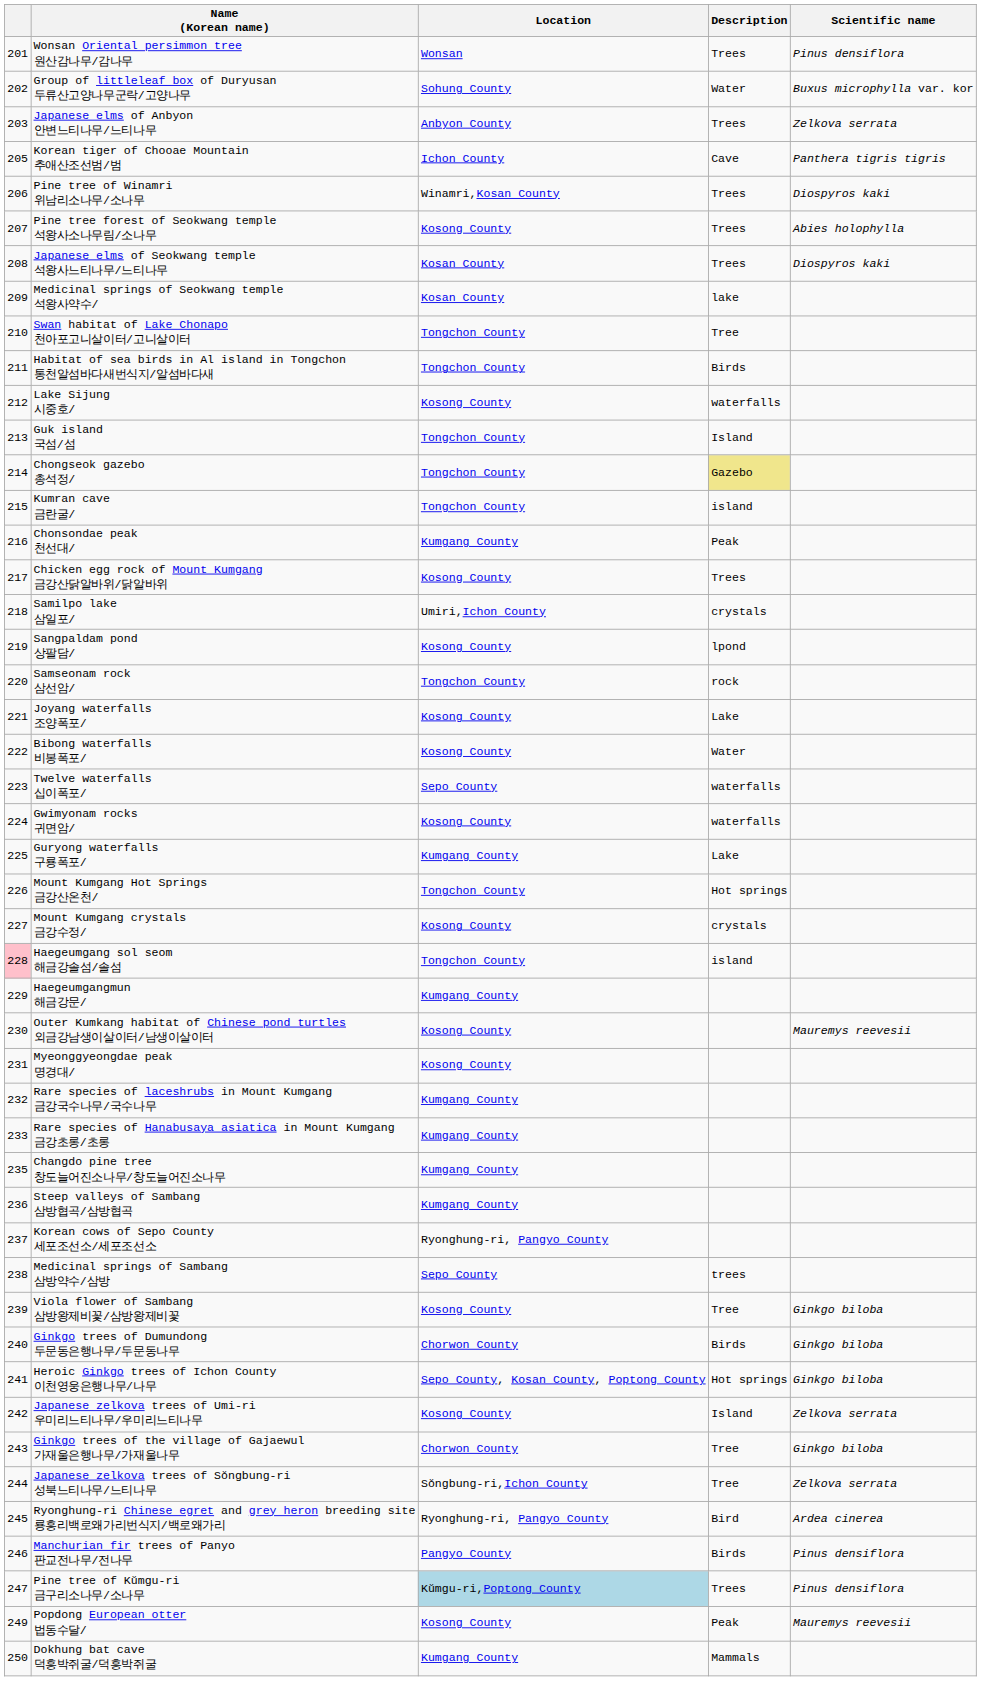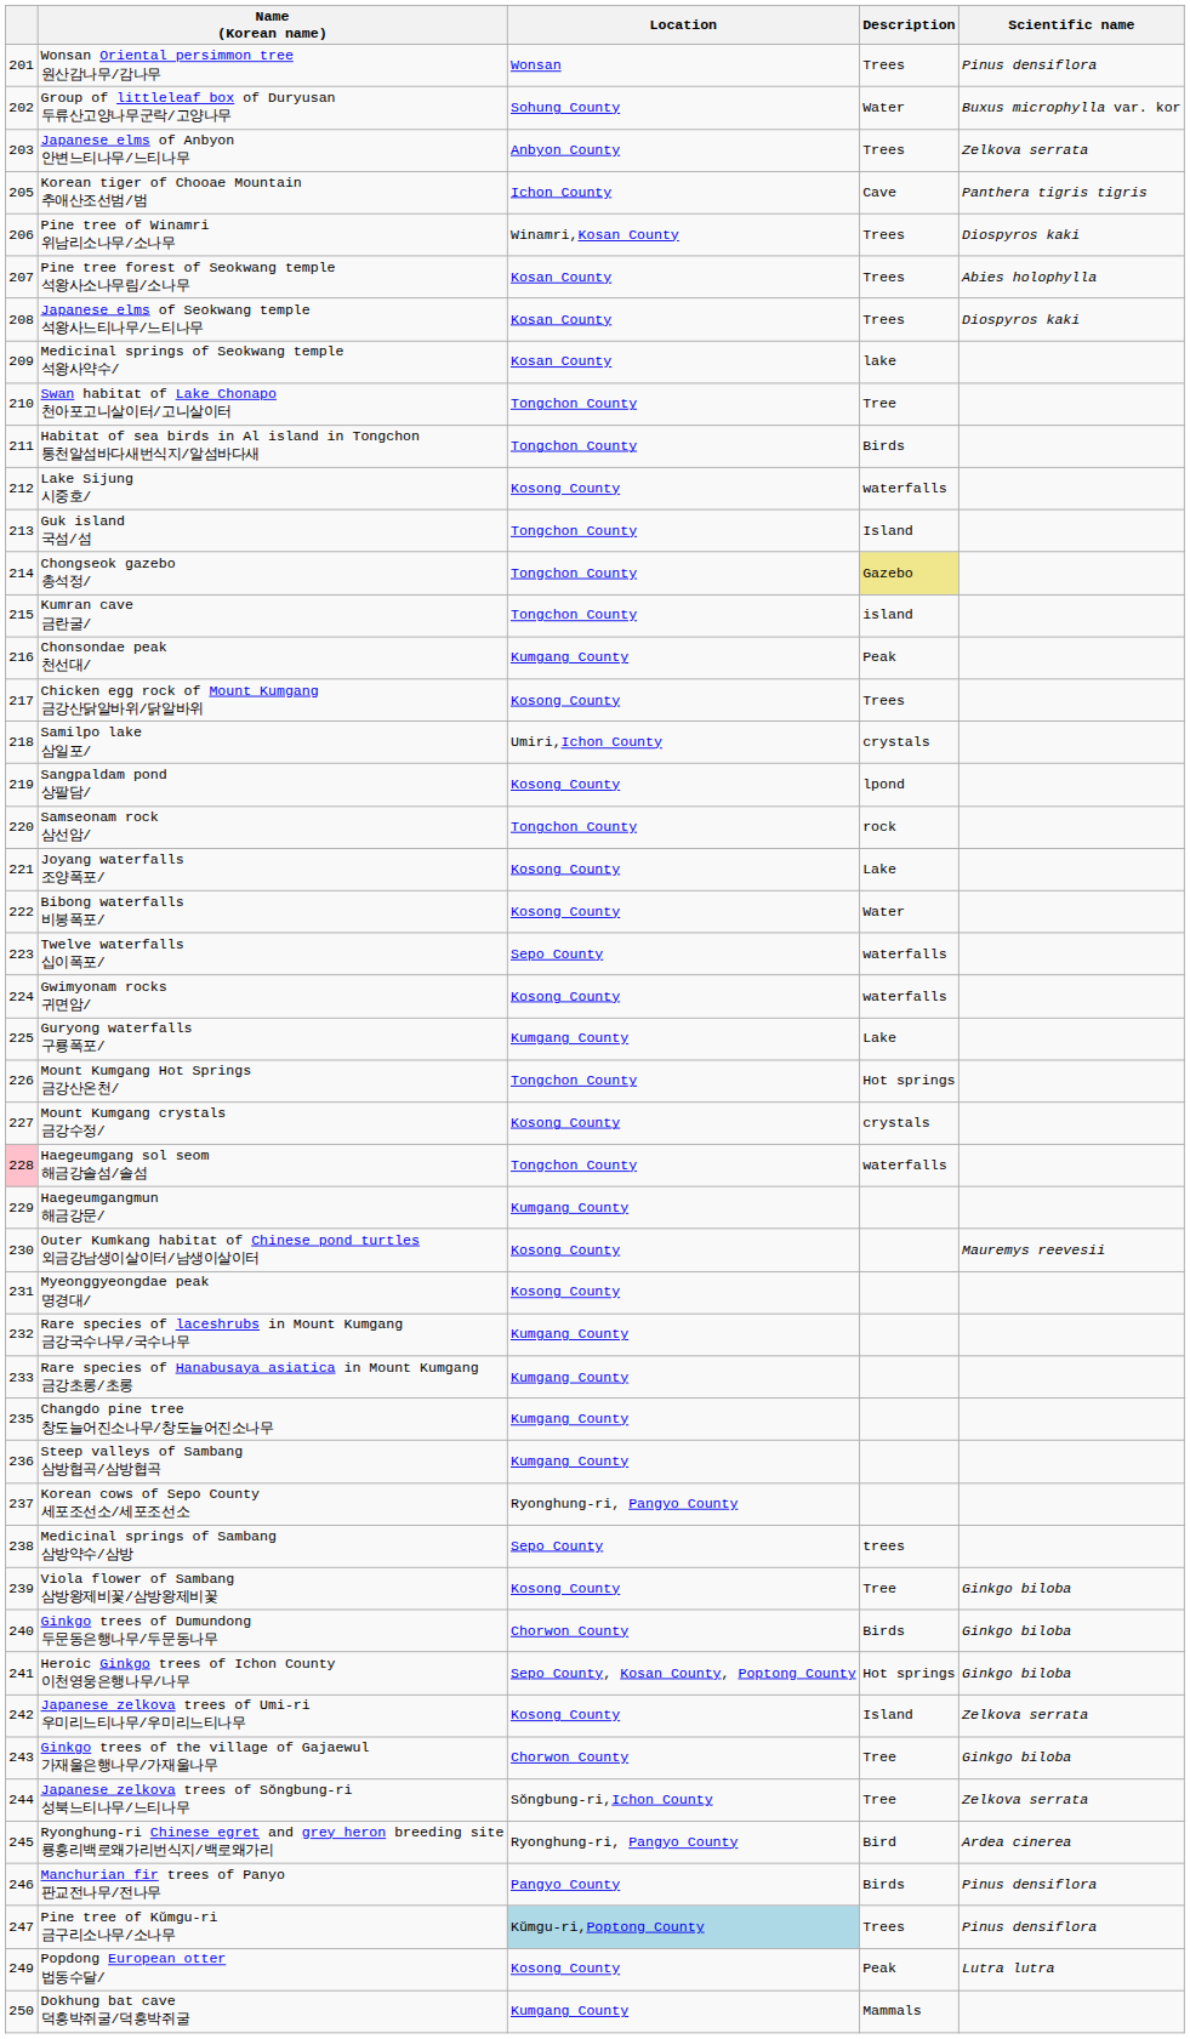Pine tree forest of Seokwang temple 석왕사소나무림/소나무 | Location: Kosong County -> Kosan County
Haegeumgang sol seom 해금강솔섬/솔섬 | Description: island -> waterfalls
Popdong European otter 법동수달/ | Scientific name: Mauremys reevesii -> Lutra lutra
